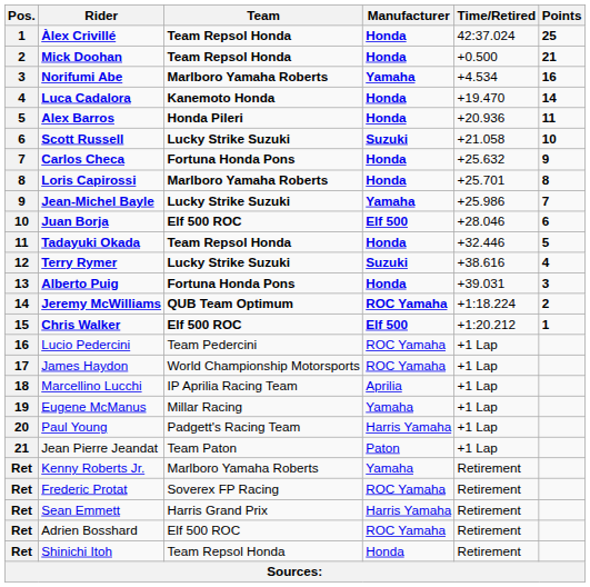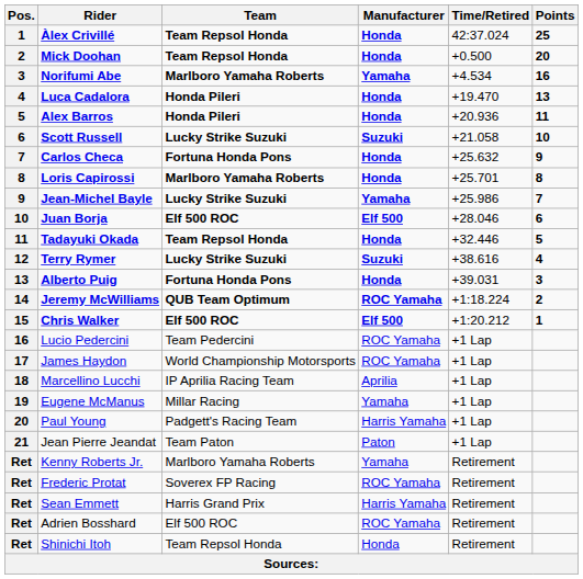Mick Doohan | Points: 21 -> 20
Luca Cadalora | Team: Kanemoto Honda -> Honda Pileri
Luca Cadalora | Points: 14 -> 13
